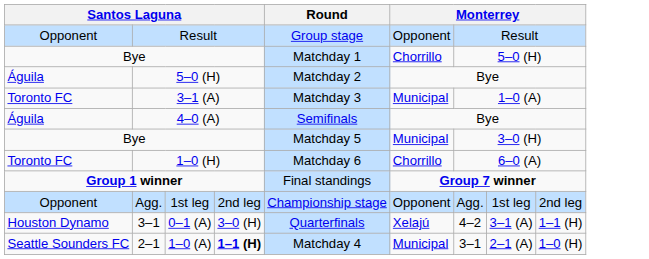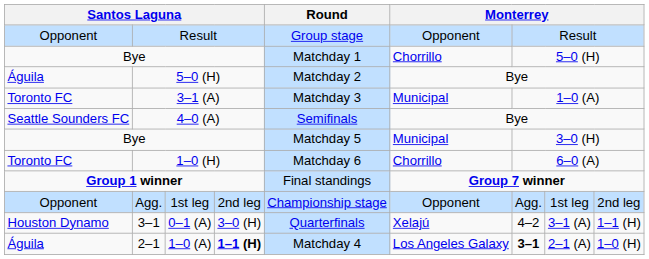4–0 (A) | column 1: Águila -> Seattle Sounders FC
2–1 | column 1: Seattle Sounders FC -> Águila
2–1 | column 6: Municipal -> Los Angeles Galaxy
2–1 | column 7: normal -> bold
